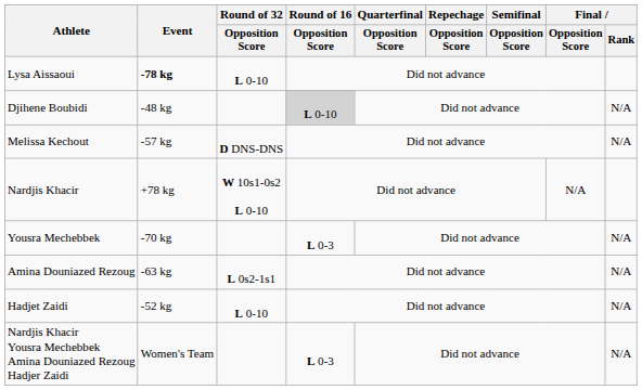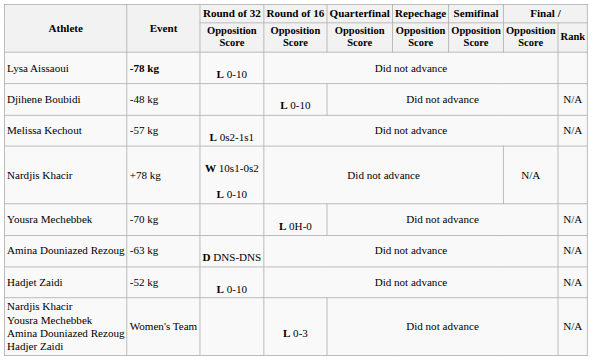Djihene Boubidi | Round of 16 / Opposition Score: lightgrey background -> no background
Melissa Kechout | Round of 32 / Opposition Score: D DNS-DNS -> L 0s2-1s1
Yousra Mechebbek | Round of 16 / Opposition Score: L 0-3 -> L 0H-0
Amina Douniazed Rezoug | Round of 32 / Opposition Score: L 0s2-1s1 -> D DNS-DNS
